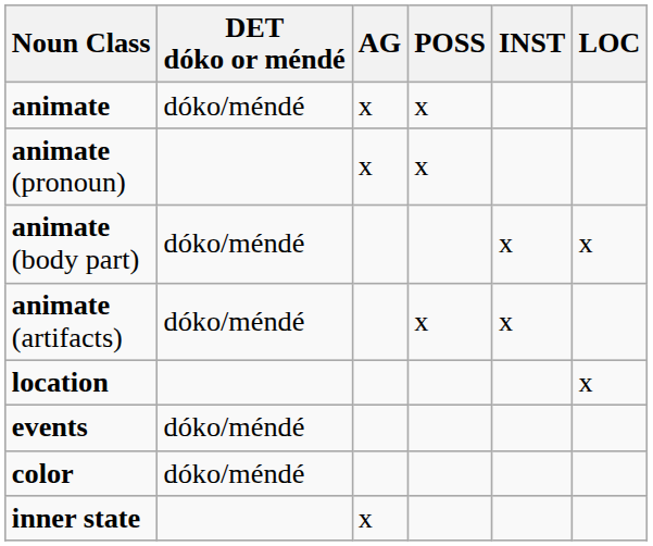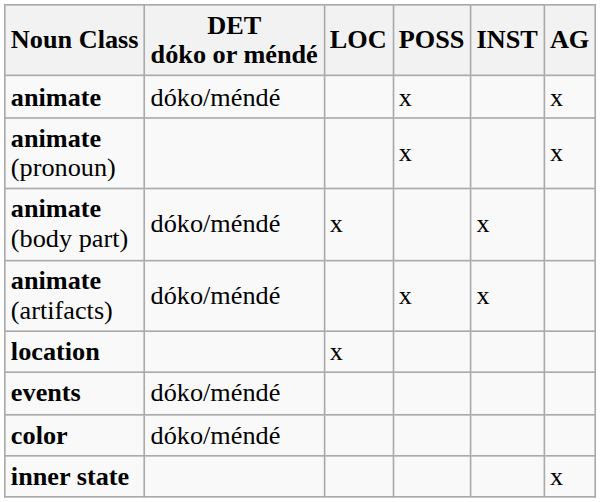columns swapped: AG <-> LOC
